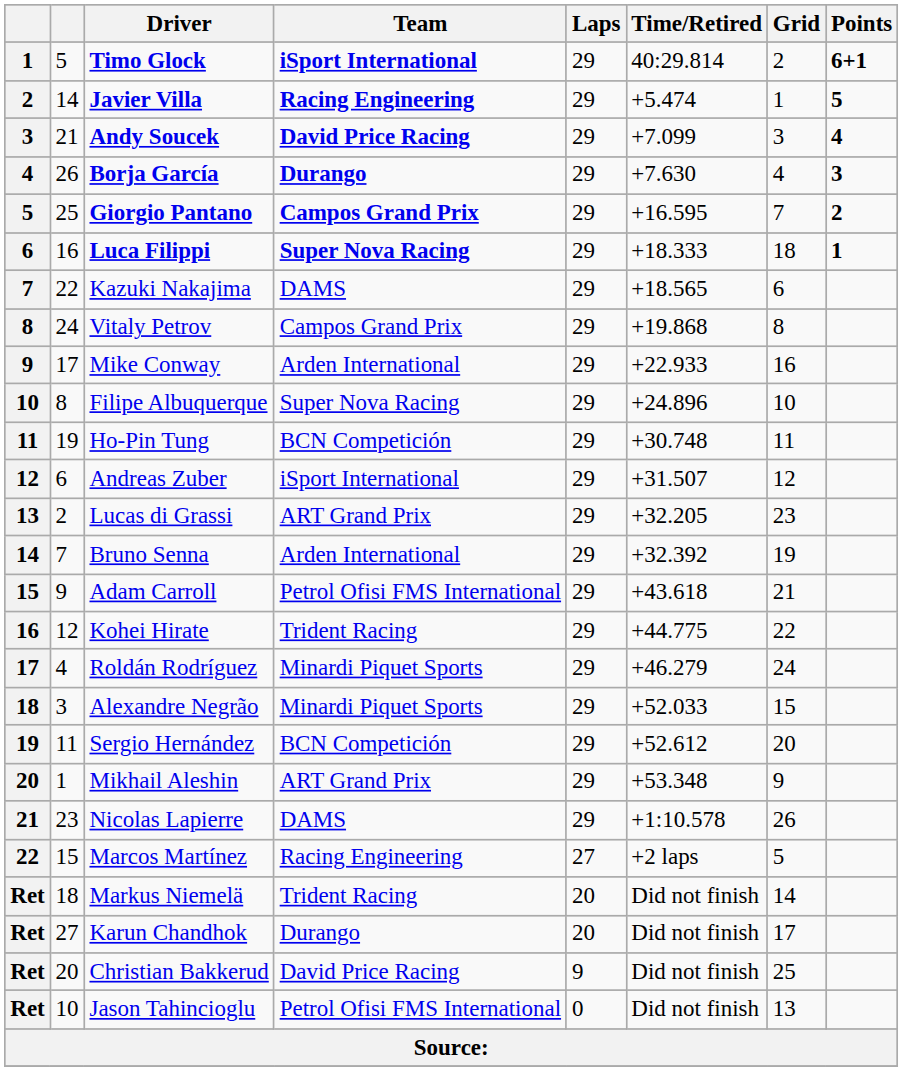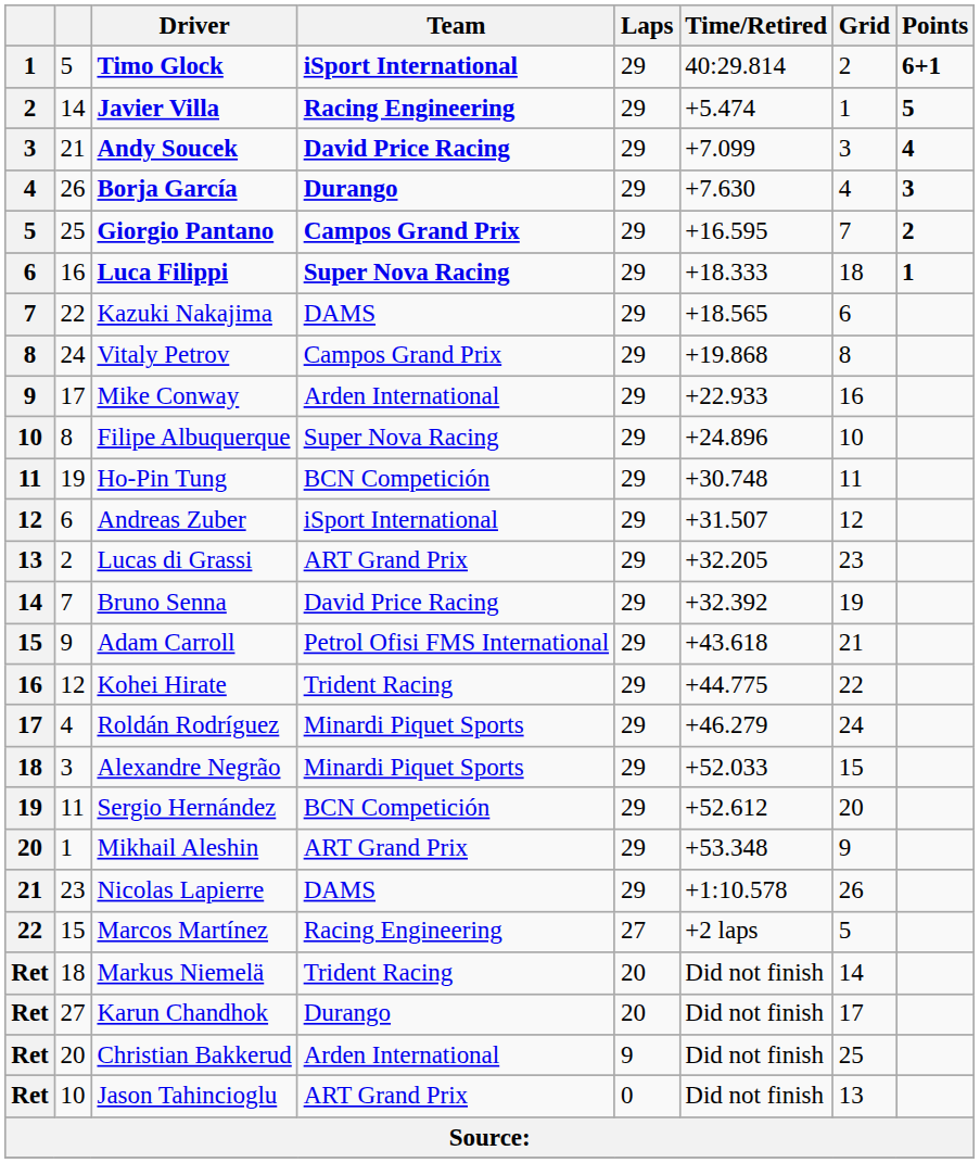Bruno Senna | Team: Arden International -> David Price Racing
Christian Bakkerud | Team: David Price Racing -> Arden International
Jason Tahincioglu | Team: Petrol Ofisi FMS International -> ART Grand Prix
